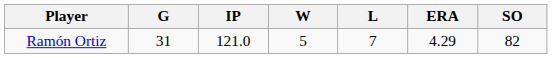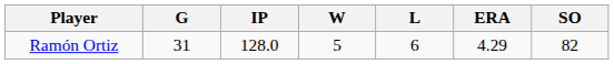Ramón Ortiz | IP: 121.0 -> 128.0
Ramón Ortiz | L: 7 -> 6
